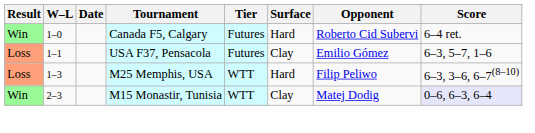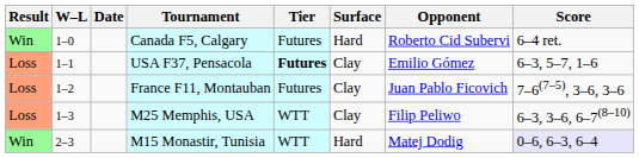USA F37, Pensacola | Tier: normal -> bold
+ row: Loss | 1–2 | France F11, Montauban | Futures | Clay | Juan Pablo Ficovich | 7–6(7–5), 3–6, 3–6
M25 Memphis, USA | Surface: Hard -> Clay
M15 Monastir, Tunisia | Surface: Clay -> Hard
